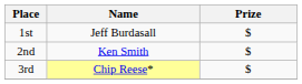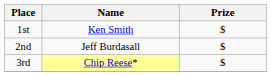1st | Name: Jeff Burdasall -> Ken Smith
2nd | Name: Ken Smith -> Jeff Burdasall
